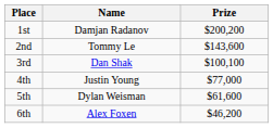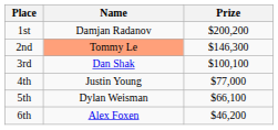2nd | Name: no background -> lightsalmon background
2nd | Prize: $143,600 -> $146,300
5th | Prize: $61,600 -> $66,100
